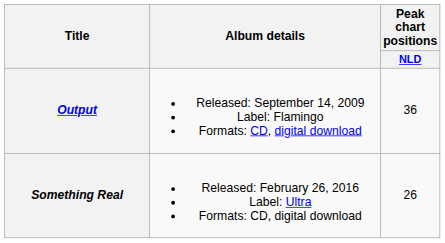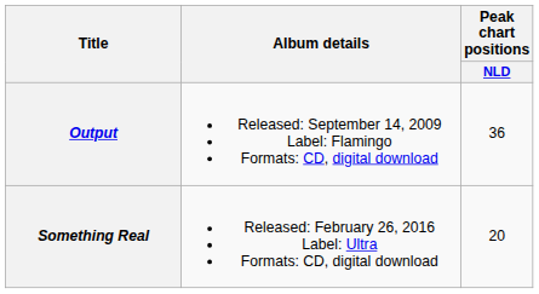Something Real | Peak chart positions / NLD: 26 -> 20
